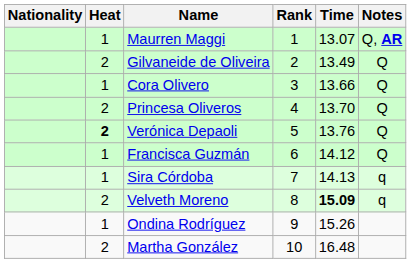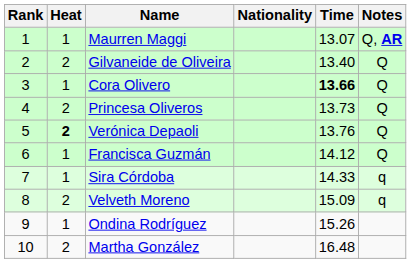columns swapped: Rank <-> Nationality
Gilvaneide de Oliveira | Time: 13.49 -> 13.40
Cora Olivero | Time: normal -> bold
Princesa Oliveros | Time: 13.70 -> 13.73
Sira Córdoba | Time: 14.13 -> 14.33
Velveth Moreno | Time: bold -> normal
